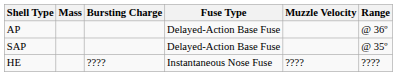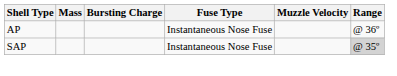AP | Fuse Type: Delayed-Action Base Fuse -> Instantaneous Nose Fuse
SAP | Fuse Type: Delayed-Action Base Fuse -> Instantaneous Nose Fuse
SAP | Range: no background -> lightgrey background
- row: HE | ???? | Instantaneous Nose Fuse | ???? | ????
